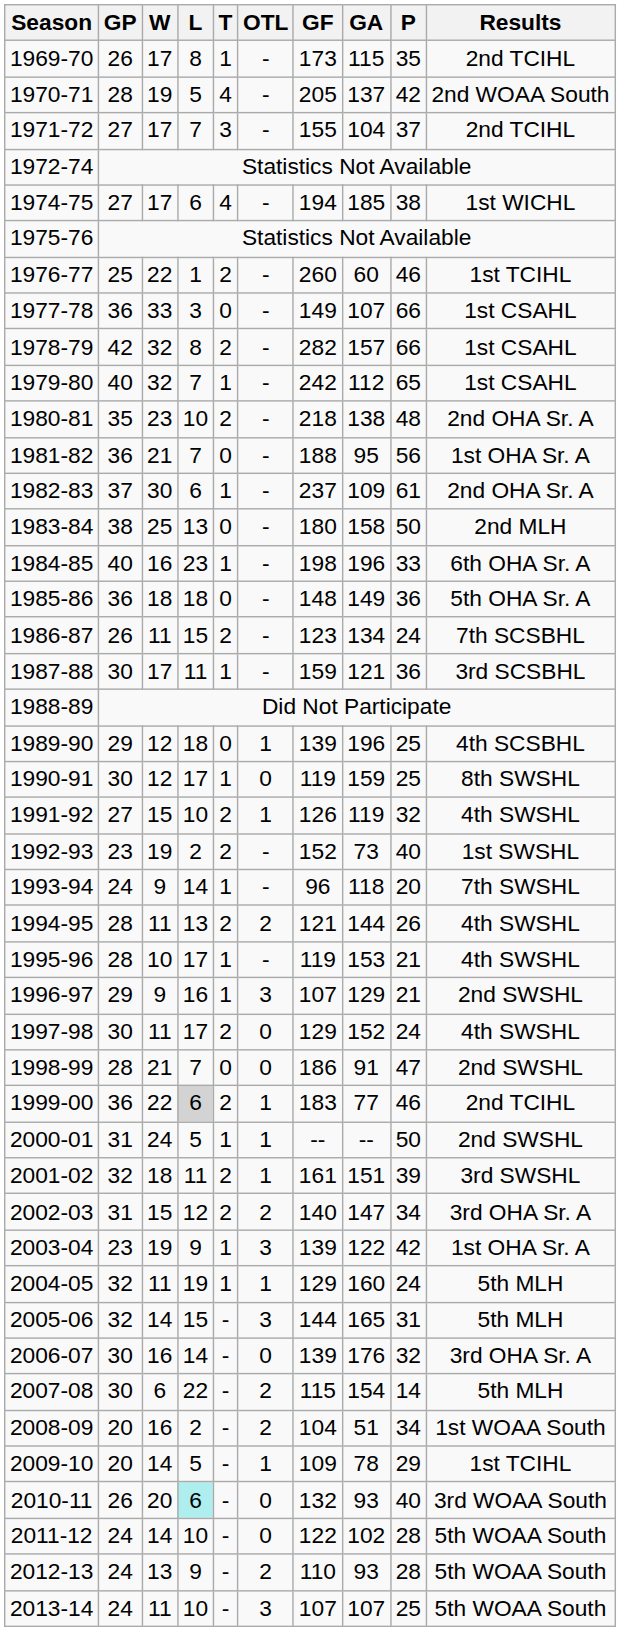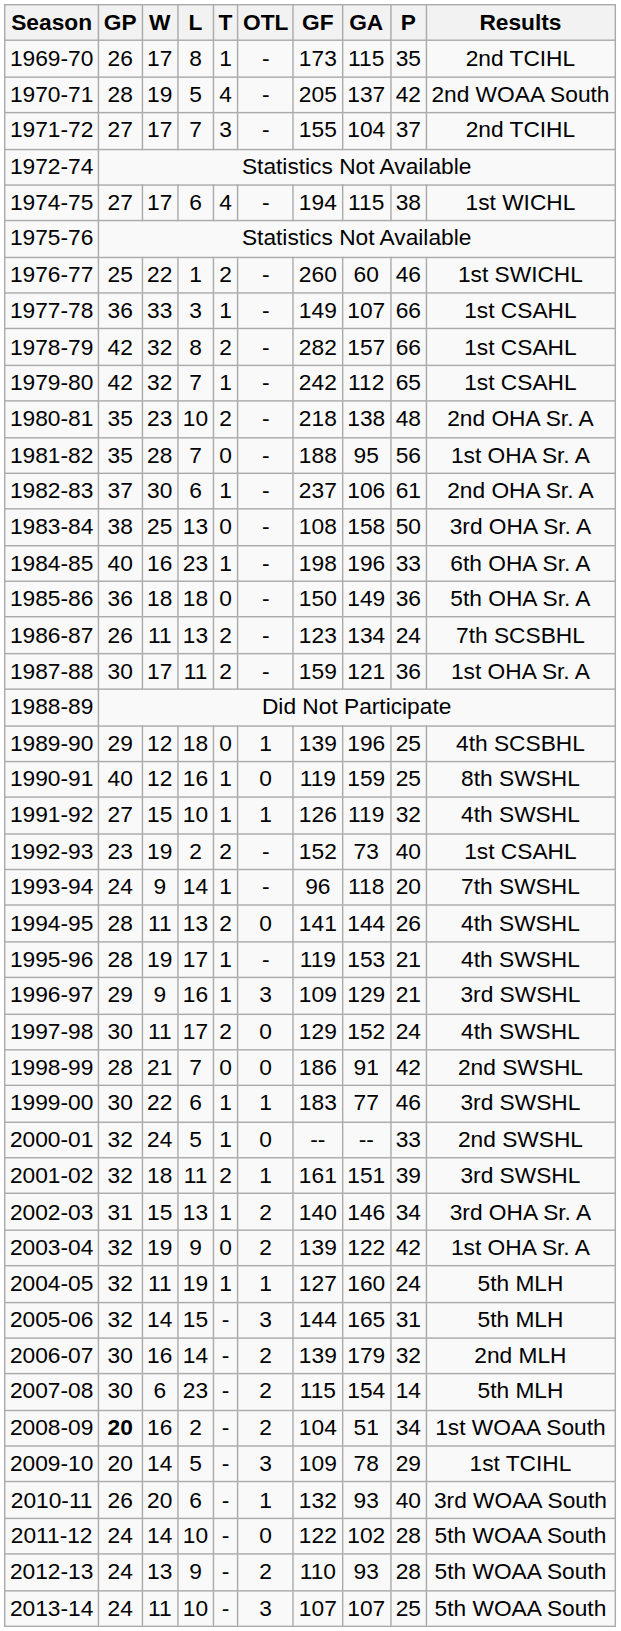1974-75 | GA: 185 -> 115
1976-77 | Results: 1st TCIHL -> 1st SWICHL
1977-78 | T: 0 -> 1
1979-80 | GP: 40 -> 42
1981-82 | GP: 36 -> 35
1981-82 | W: 21 -> 28
1982-83 | GA: 109 -> 106
1983-84 | GF: 180 -> 108
1983-84 | Results: 2nd MLH -> 3rd OHA Sr. A
1985-86 | GF: 148 -> 150
1986-87 | L: 15 -> 13
1987-88 | T: 1 -> 2
1987-88 | Results: 3rd SCSBHL -> 1st OHA Sr. A
1990-91 | GP: 30 -> 40
1990-91 | L: 17 -> 16
1991-92 | T: 2 -> 1
1992-93 | Results: 1st SWSHL -> 1st CSAHL
1994-95 | OTL: 2 -> 0
1994-95 | GF: 121 -> 141
1995-96 | W: 10 -> 19
1996-97 | GF: 107 -> 109
1996-97 | Results: 2nd SWSHL -> 3rd SWSHL
1998-99 | P: 47 -> 42
1999-00 | GP: 36 -> 30
1999-00 | L: lightgrey background -> no background
1999-00 | T: 2 -> 1
1999-00 | Results: 2nd TCIHL -> 3rd SWSHL
2000-01 | GP: 31 -> 32
2000-01 | OTL: 1 -> 0
2000-01 | P: 50 -> 33
2002-03 | L: 12 -> 13
2002-03 | T: 2 -> 1
2002-03 | GA: 147 -> 146
2003-04 | GP: 23 -> 32
2003-04 | T: 1 -> 0
2003-04 | OTL: 3 -> 2
2004-05 | GF: 129 -> 127
2006-07 | OTL: 0 -> 2
2006-07 | GA: 176 -> 179
2006-07 | Results: 3rd OHA Sr. A -> 2nd MLH
2007-08 | L: 22 -> 23
2008-09 | GP: normal -> bold
2009-10 | OTL: 1 -> 3
2010-11 | L: paleturquoise background -> no background
2010-11 | OTL: 0 -> 1
